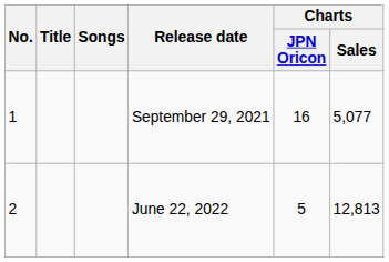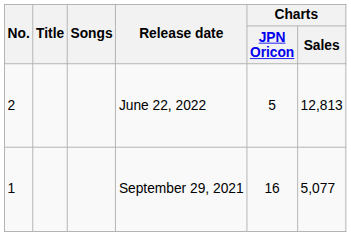rows swapped: September 29, 2021 <-> June 22, 2022
